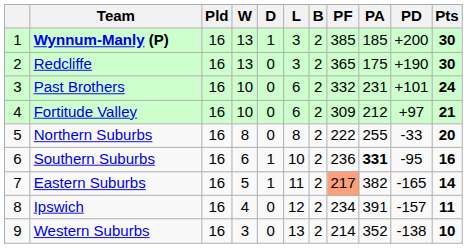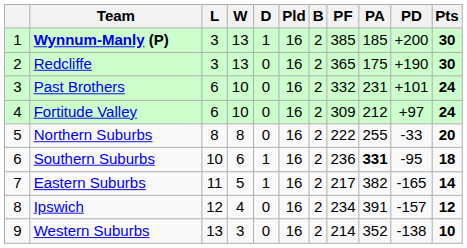columns swapped: Pld <-> L
Fortitude Valley | Pts: 21 -> 24
Southern Suburbs | Pts: 16 -> 18
Eastern Suburbs | PF: lightsalmon background -> no background
Ipswich | Pts: 11 -> 12
